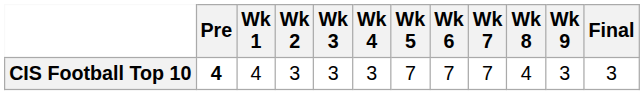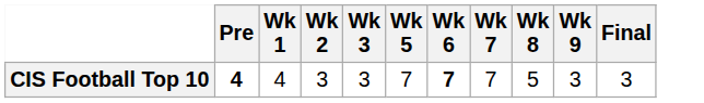- column: Wk 4 | 3
CIS Football Top 10 | Wk 6: normal -> bold
CIS Football Top 10 | Wk 8: 4 -> 5
